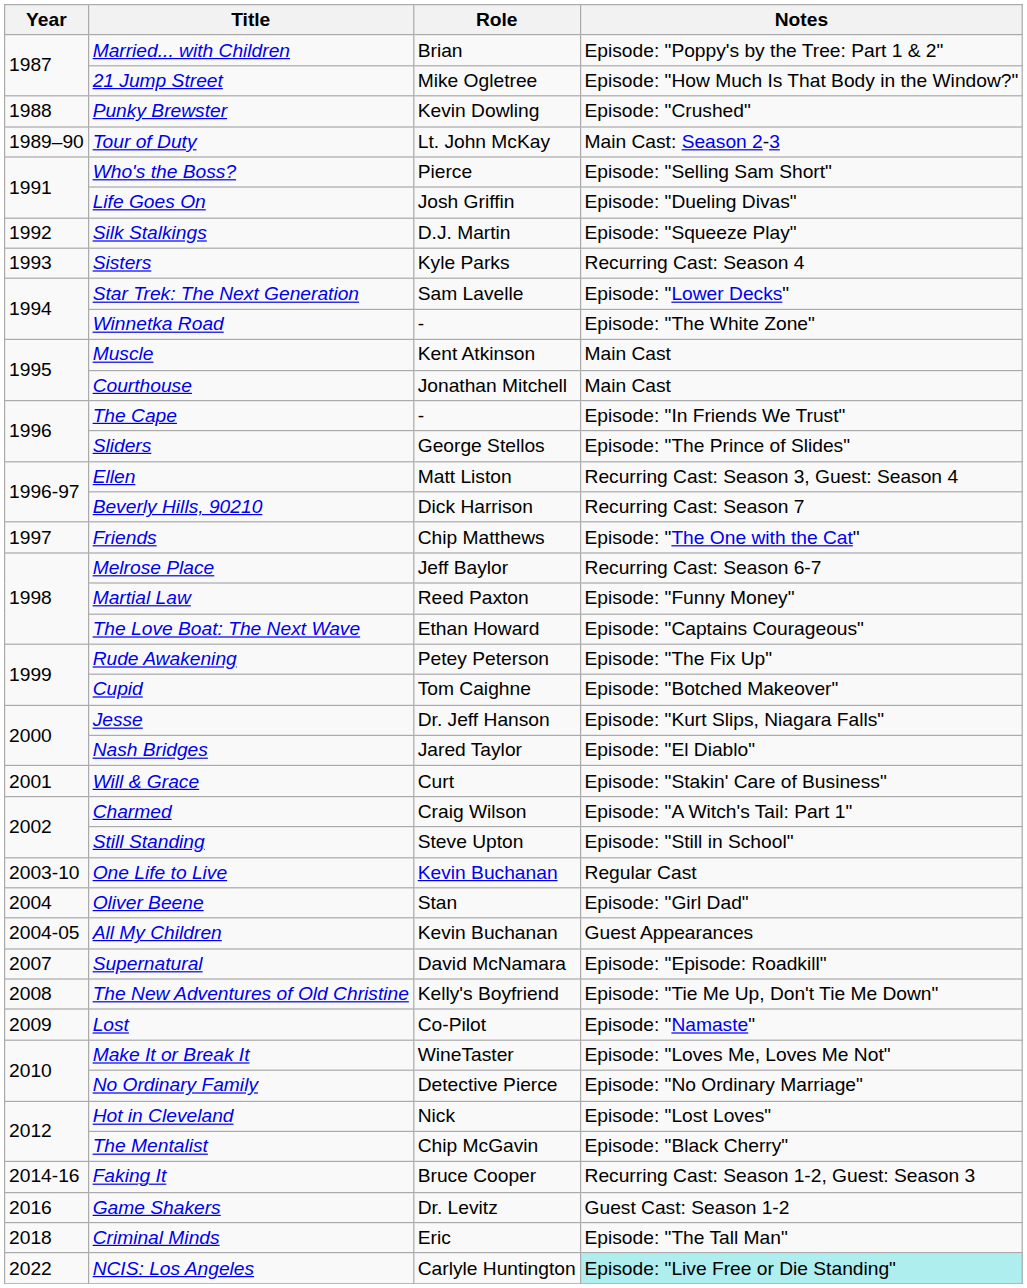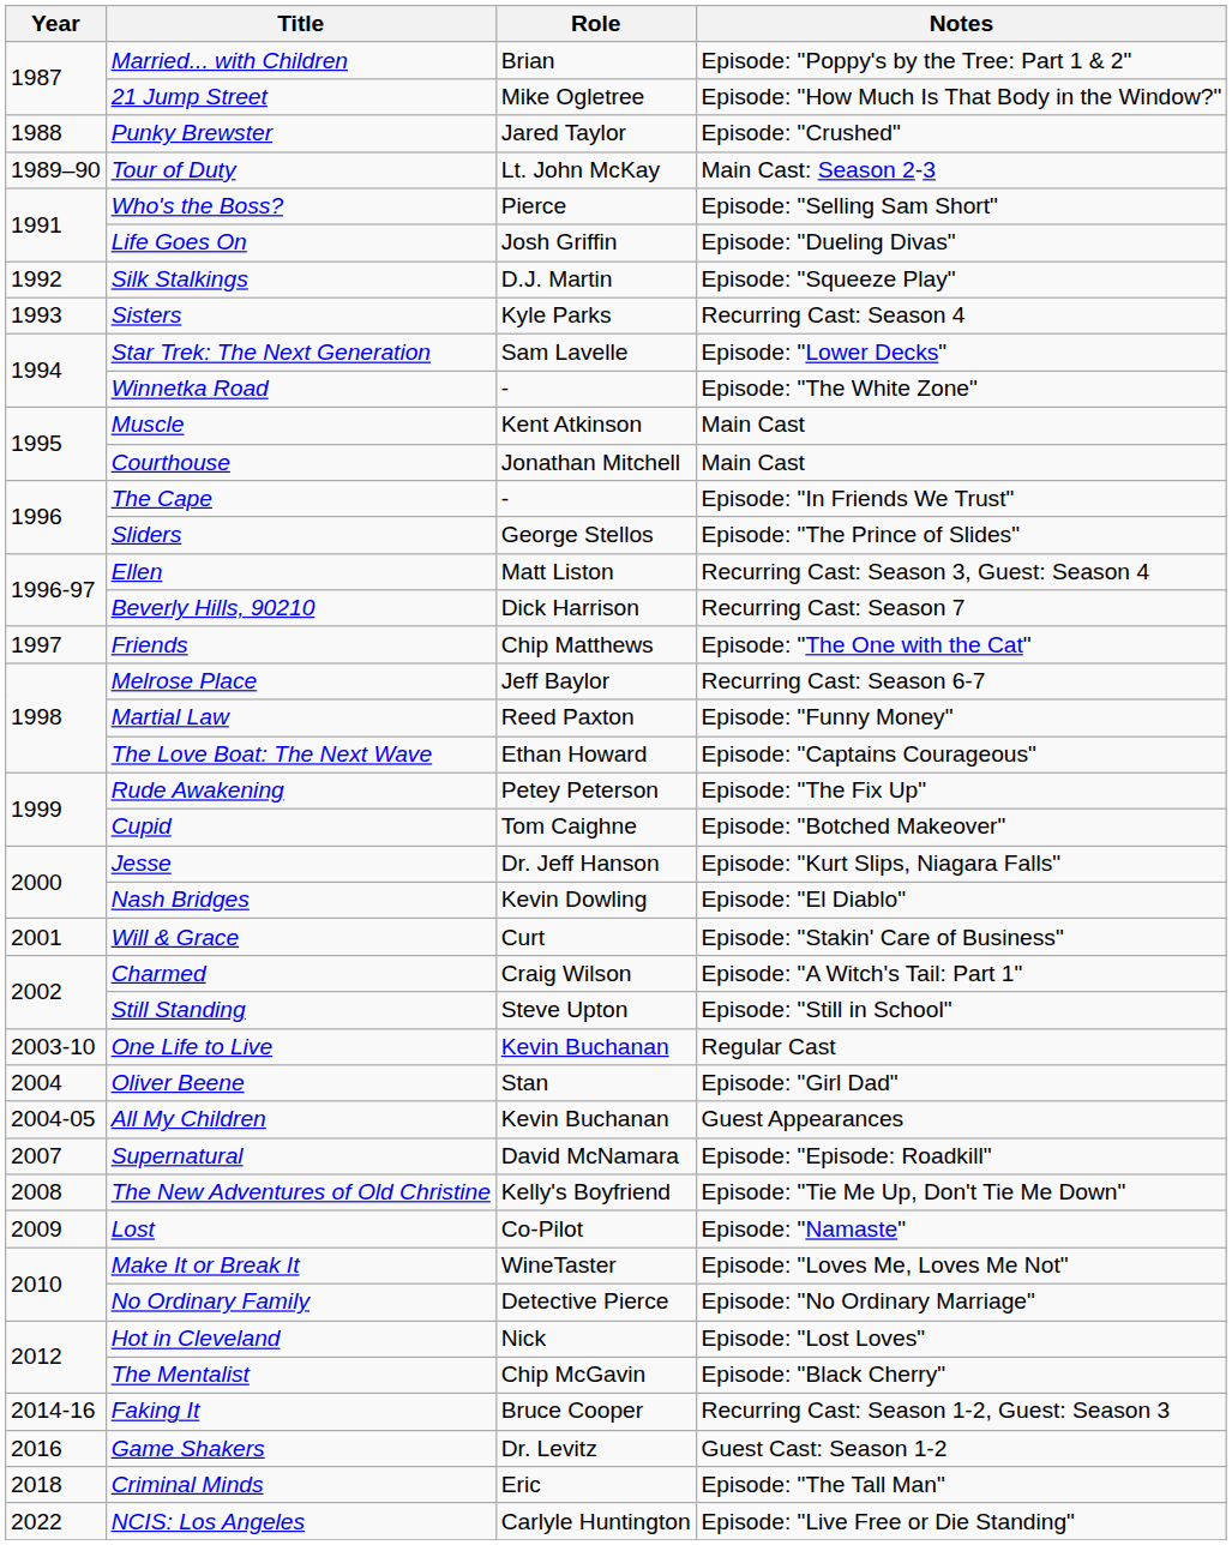Punky Brewster | Role: Kevin Dowling -> Jared Taylor
Nash Bridges | Role: Jared Taylor -> Kevin Dowling
NCIS: Los Angeles | Notes: paleturquoise background -> no background
